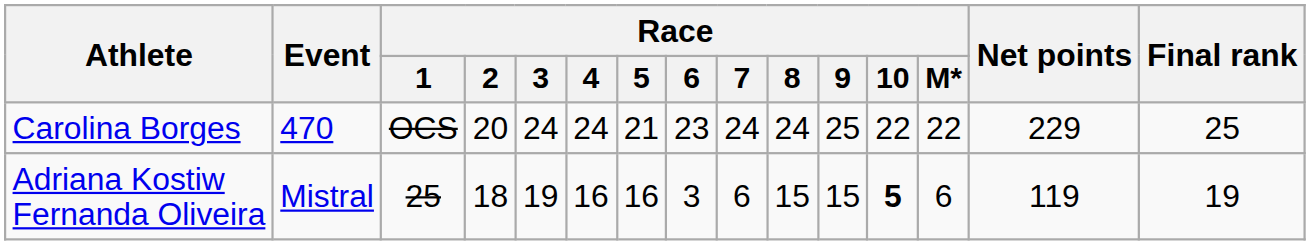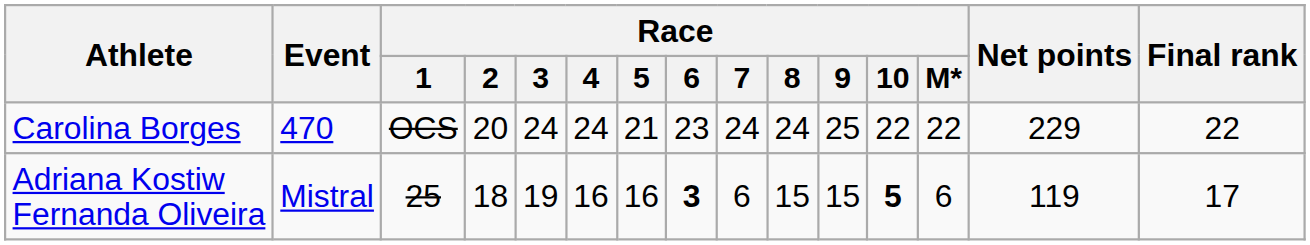Carolina Borges | Final rank: 25 -> 22
Adriana Kostiw Fernanda Oliveira | Race / 6: normal -> bold
Adriana Kostiw Fernanda Oliveira | Final rank: 19 -> 17
